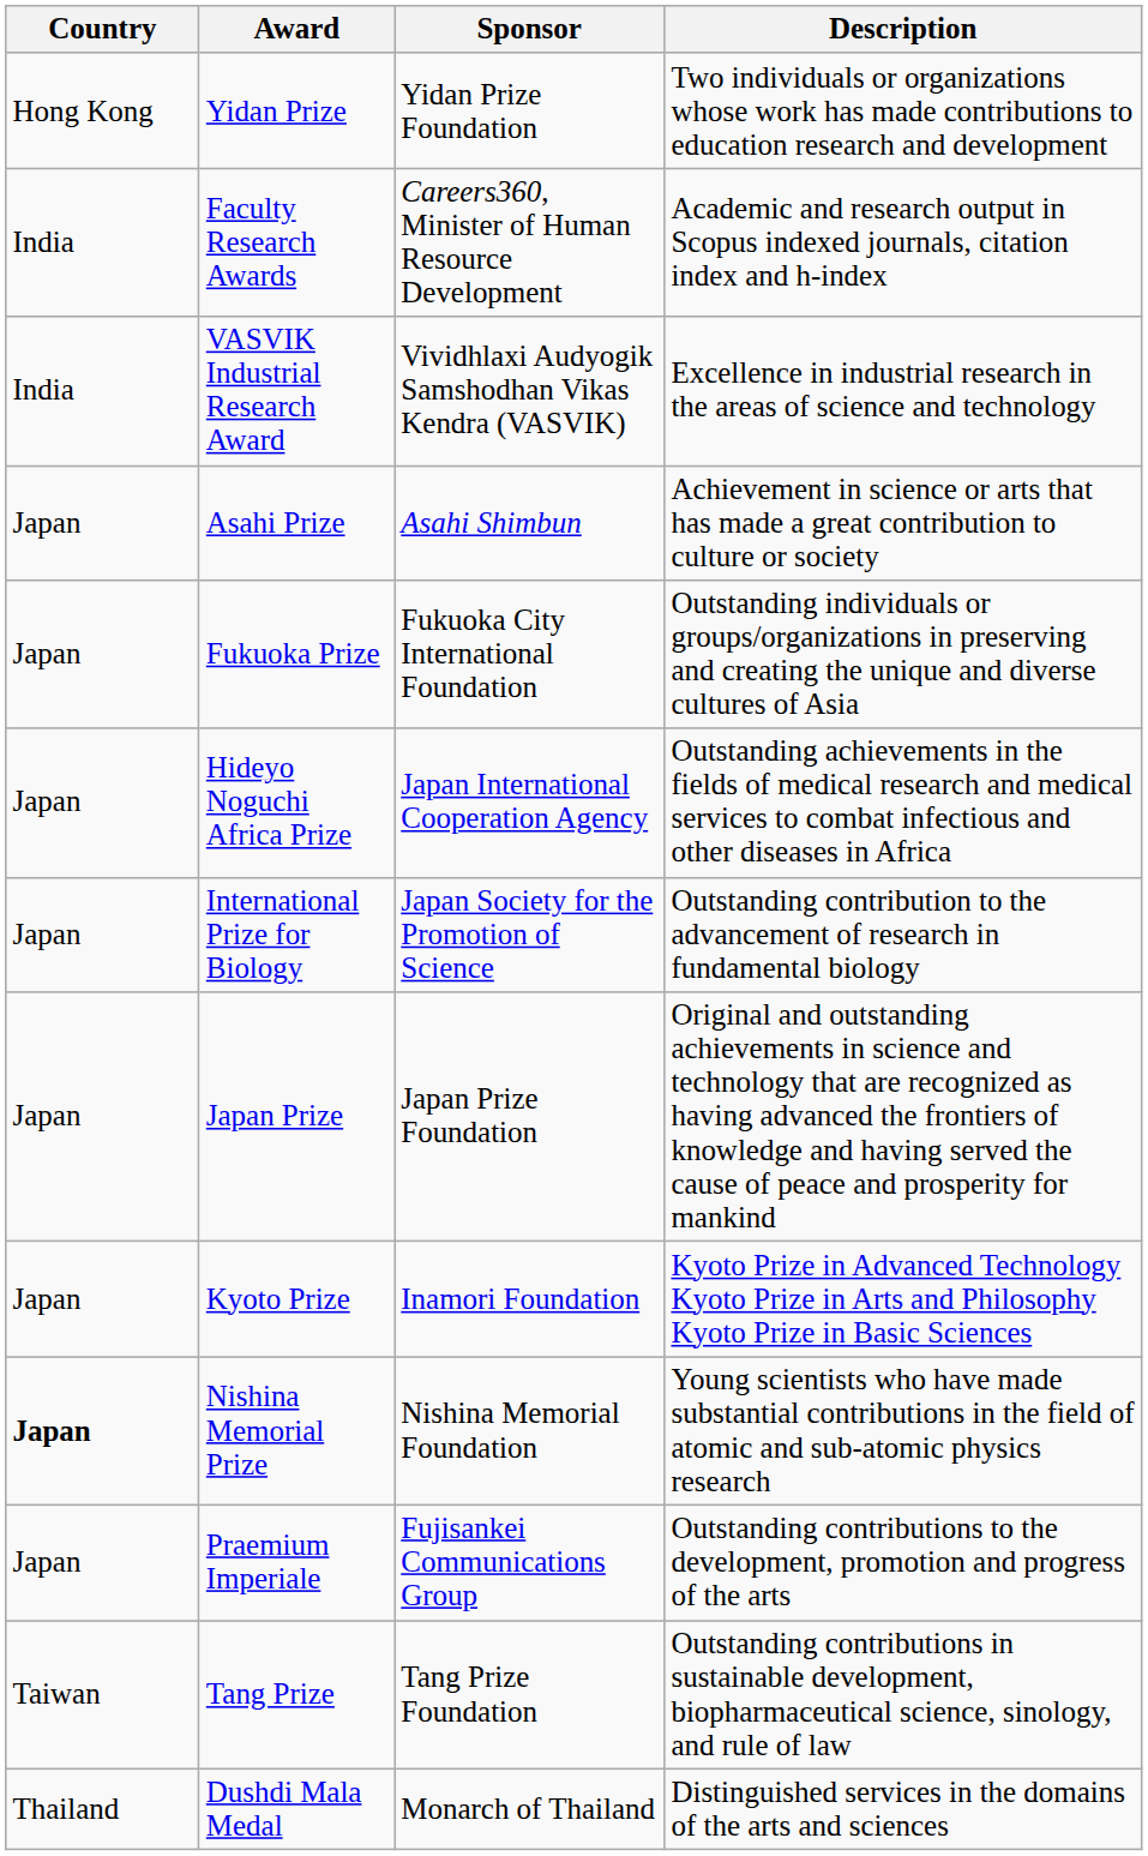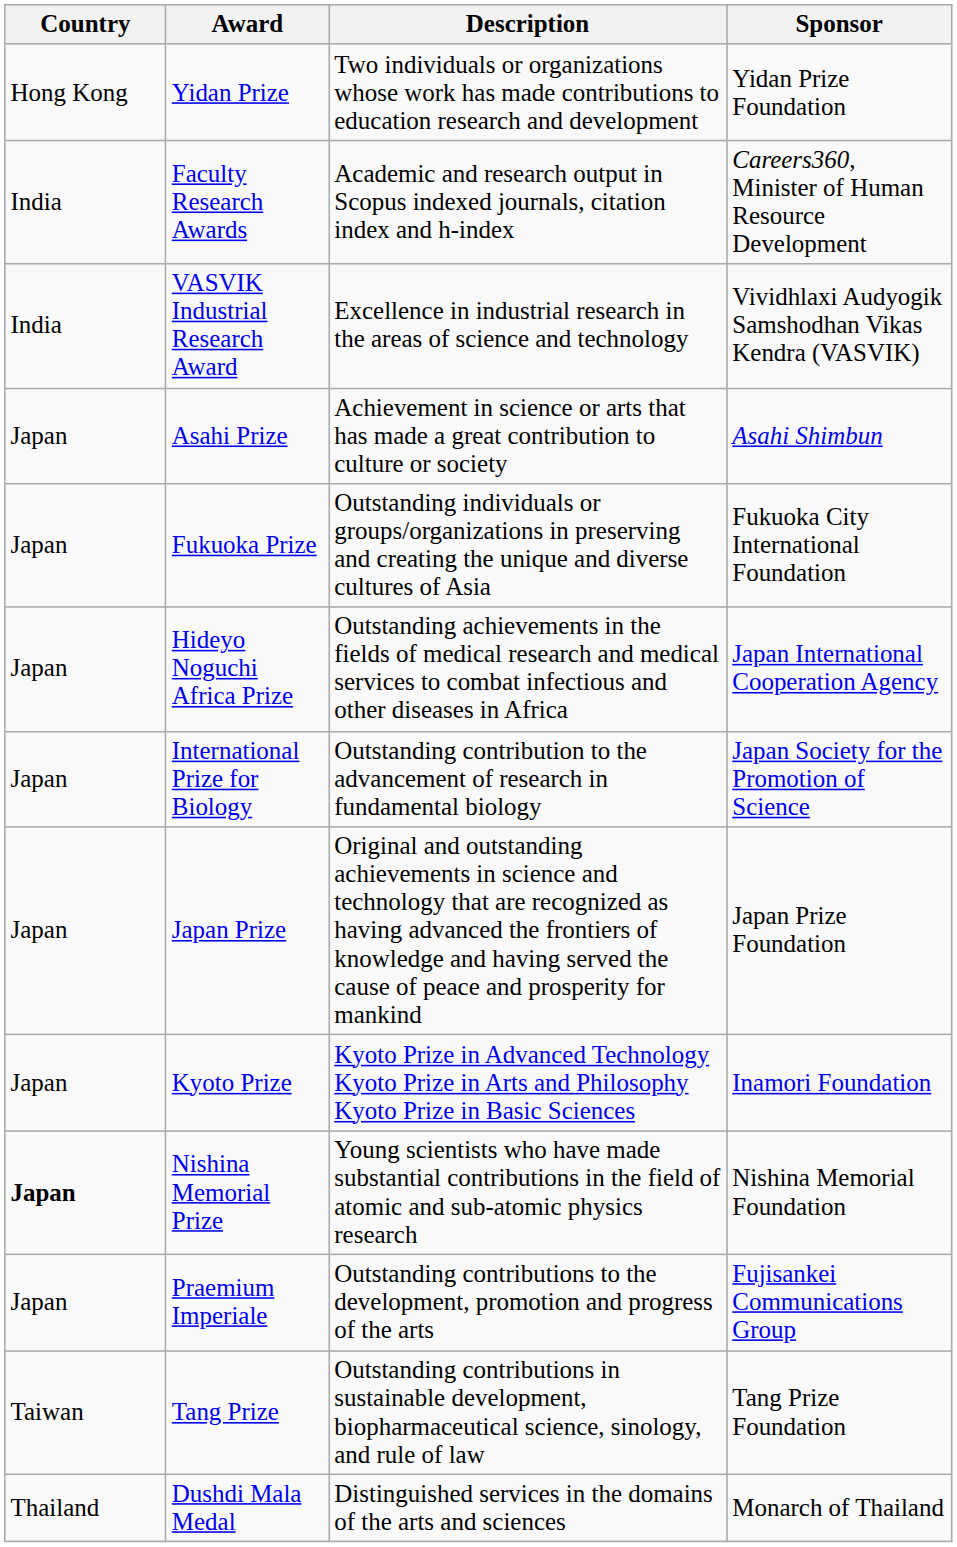columns swapped: Sponsor <-> Description
